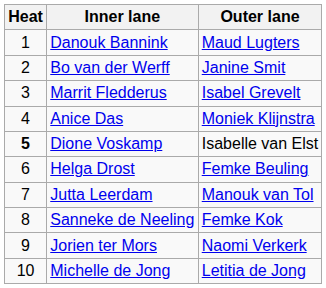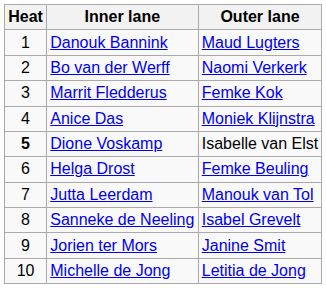Bo van der Werff | Outer lane: Janine Smit -> Naomi Verkerk
Marrit Fledderus | Outer lane: Isabel Grevelt -> Femke Kok
Sanneke de Neeling | Outer lane: Femke Kok -> Isabel Grevelt
Jorien ter Mors | Outer lane: Naomi Verkerk -> Janine Smit
